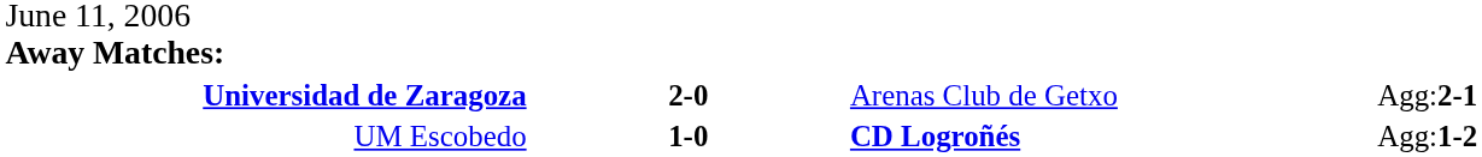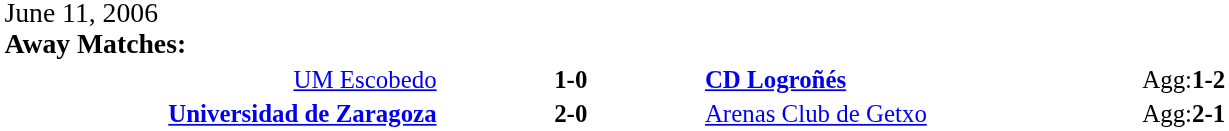rows swapped: Universidad de Zaragoza <-> UM Escobedo
